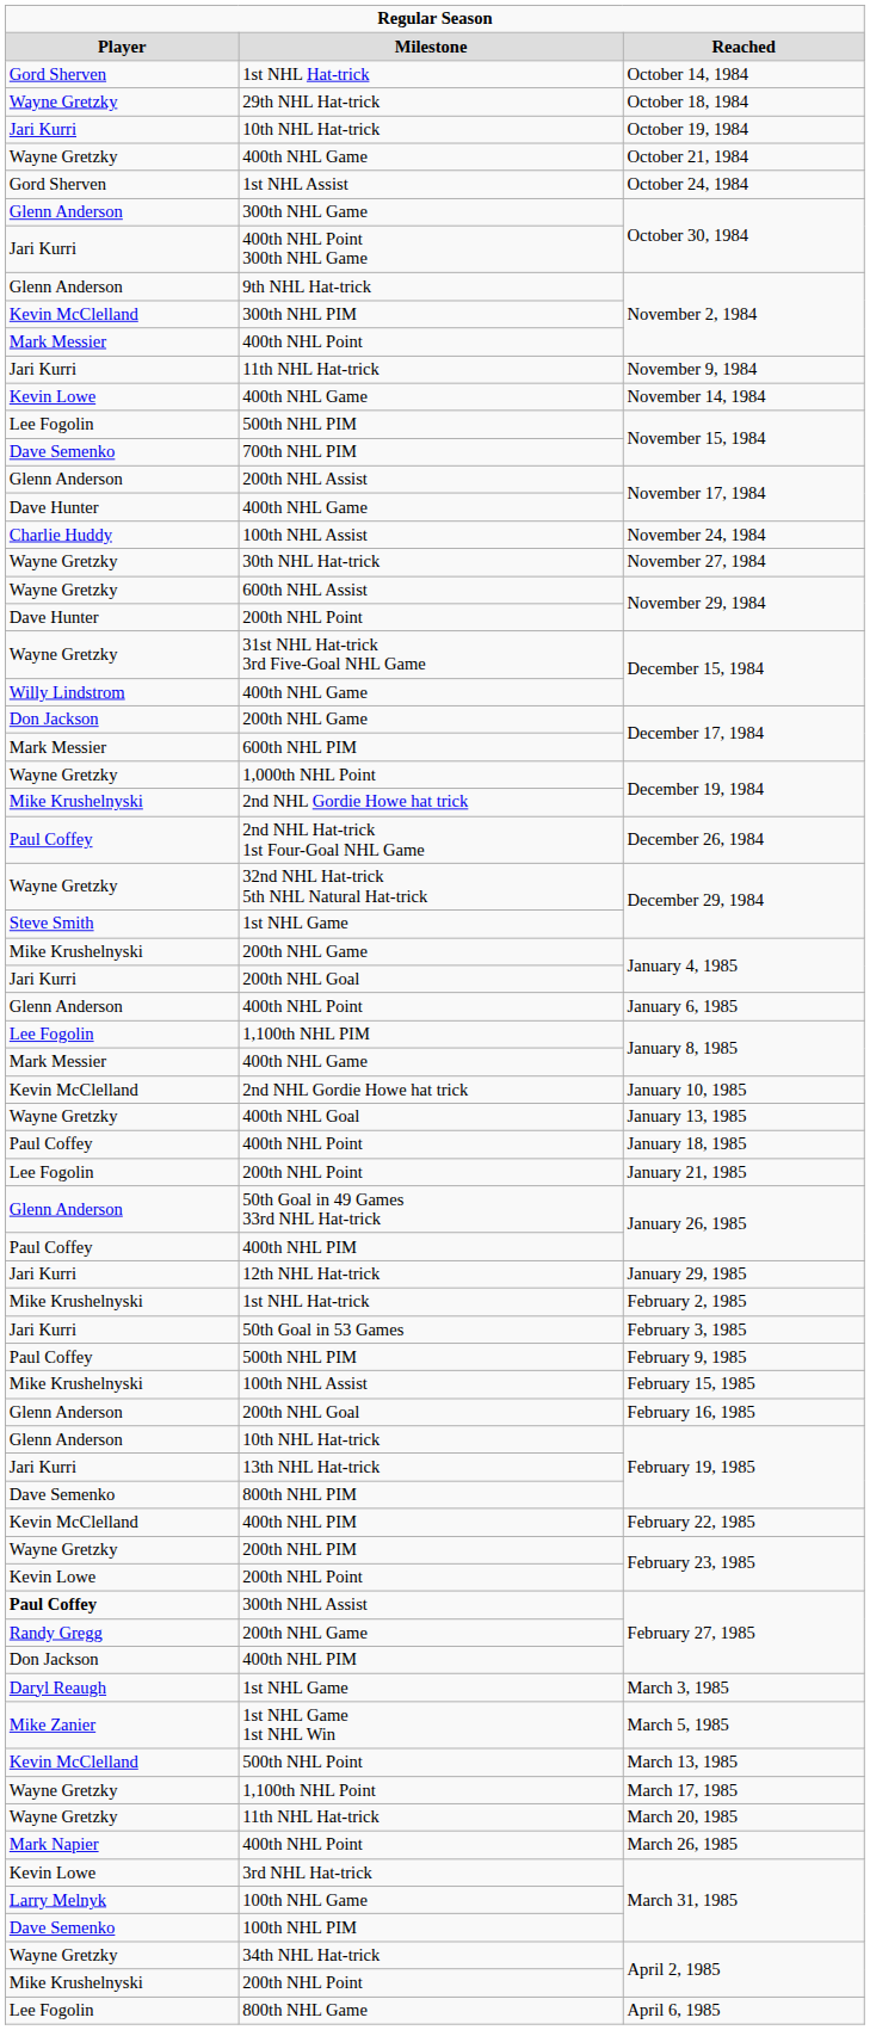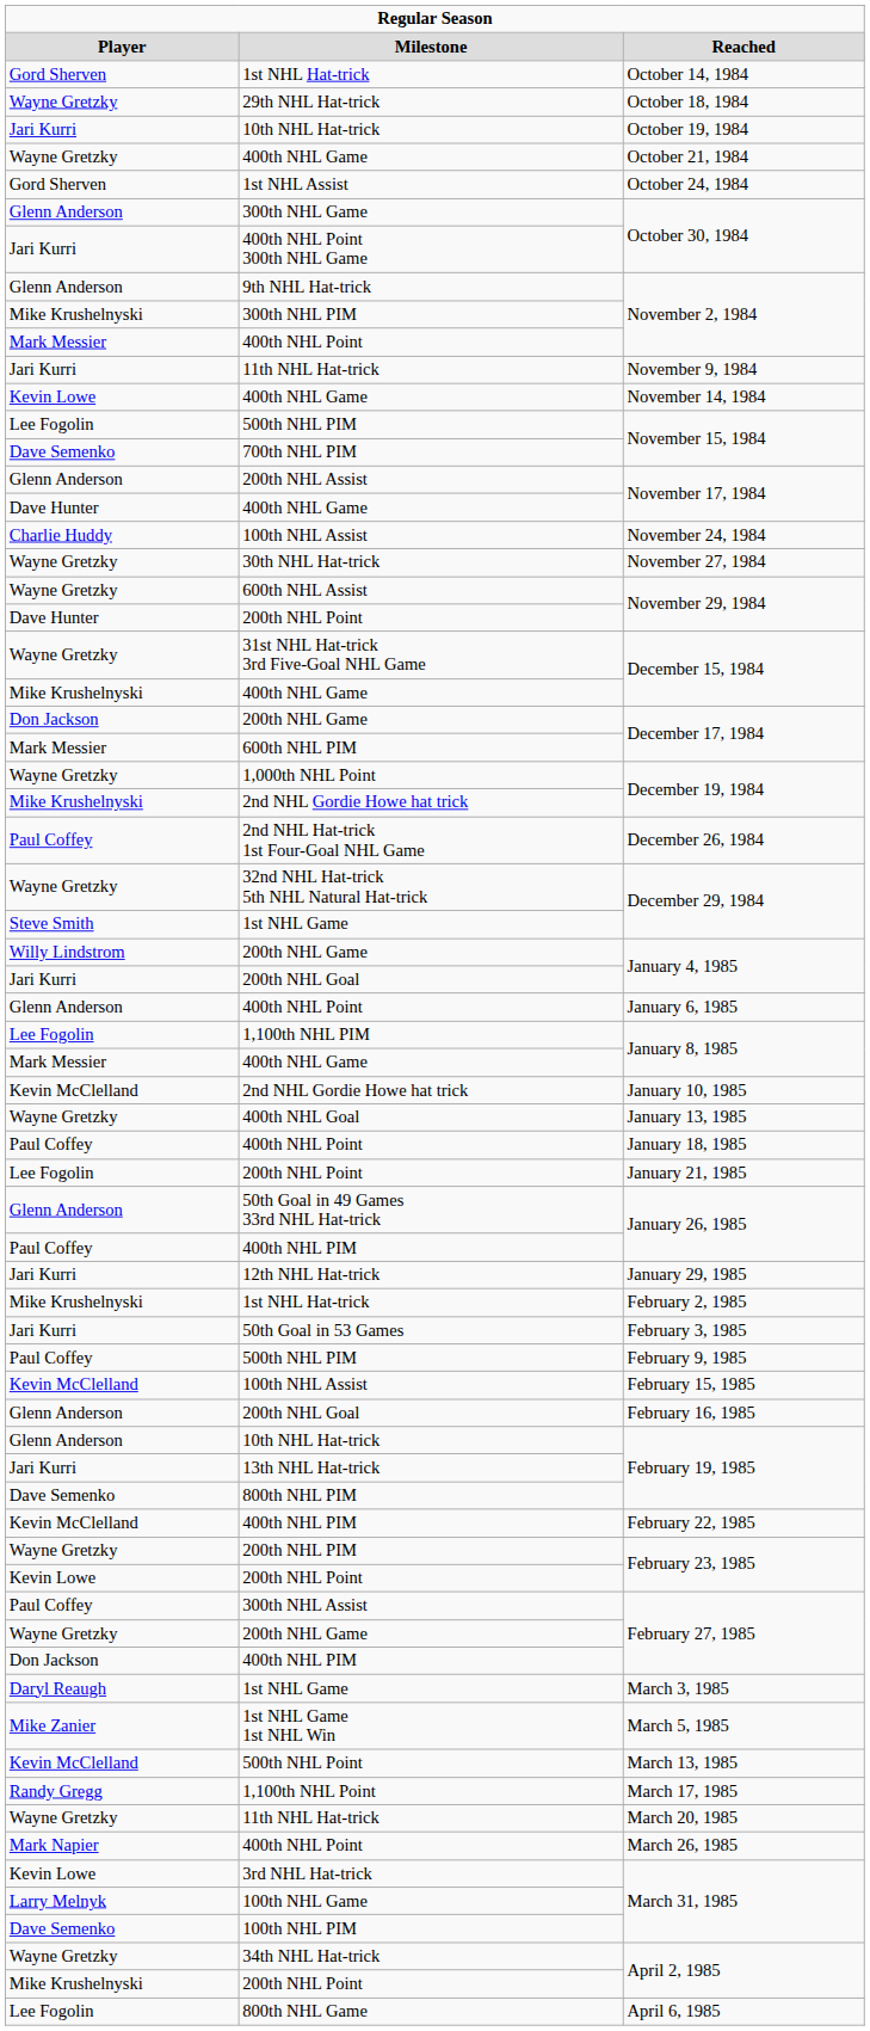300th NHL PIM / November 2, 1984 | column 1: Kevin McClelland -> Mike Krushelnyski
400th NHL Game / December 15, 1984 | column 1: Willy Lindstrom -> Mike Krushelnyski
200th NHL Game / January 4, 1985 | column 1: Mike Krushelnyski -> Willy Lindstrom
February 15, 1985 | column 1: Mike Krushelnyski -> Kevin McClelland
300th NHL Assist / February 27, 1985 | column 1: bold -> normal
200th NHL Game / February 27, 1985 | column 1: Randy Gregg -> Wayne Gretzky
March 17, 1985 | column 1: Wayne Gretzky -> Randy Gregg
